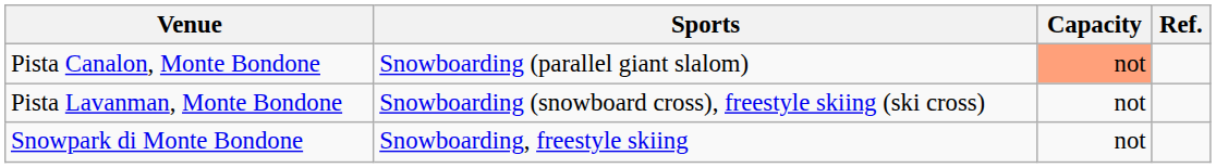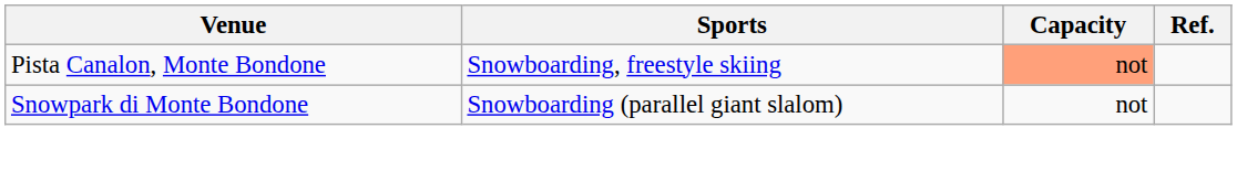Pista Canalon, Monte Bondone | Sports: Snowboarding (parallel giant slalom) -> Snowboarding, freestyle skiing
- row: Pista Lavanman, Monte Bondone | Snowboarding (snowboard cross), freestyle skiing (ski cross) | not
Snowpark di Monte Bondone | Sports: Snowboarding, freestyle skiing -> Snowboarding (parallel giant slalom)
